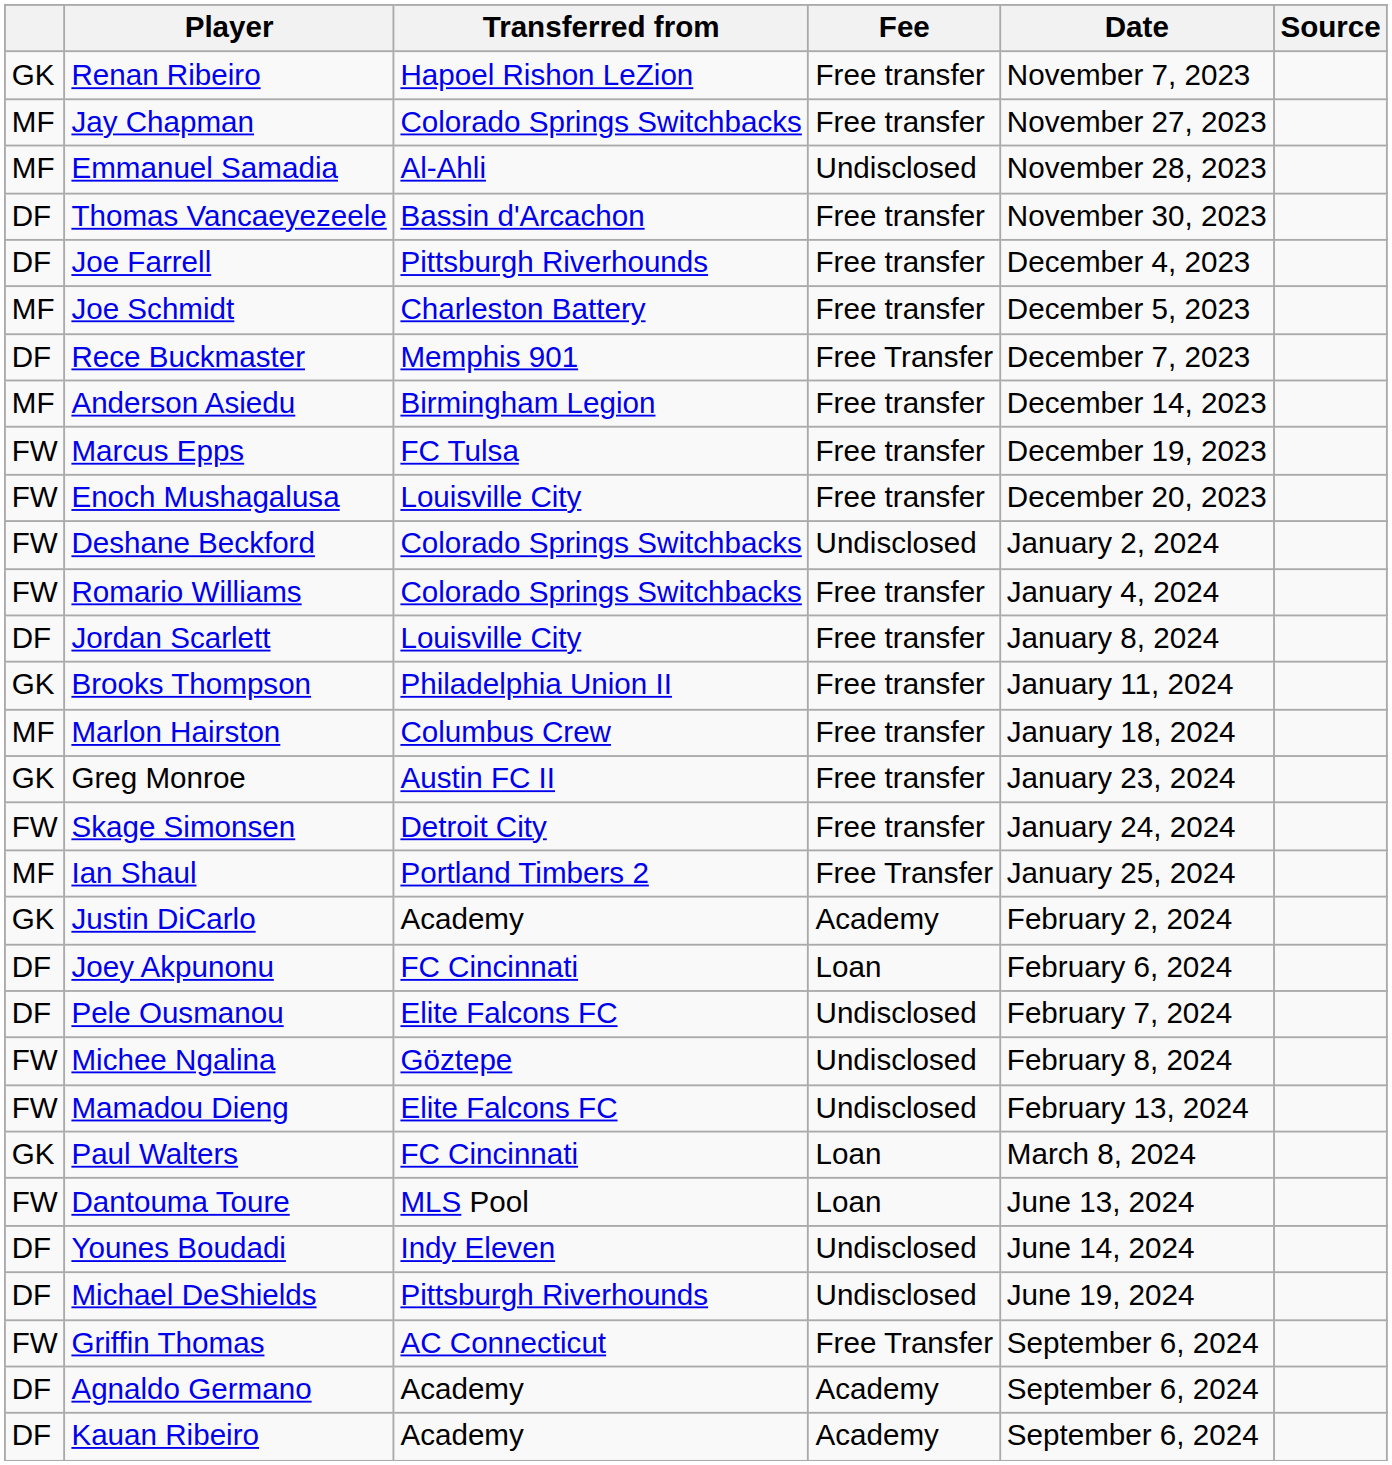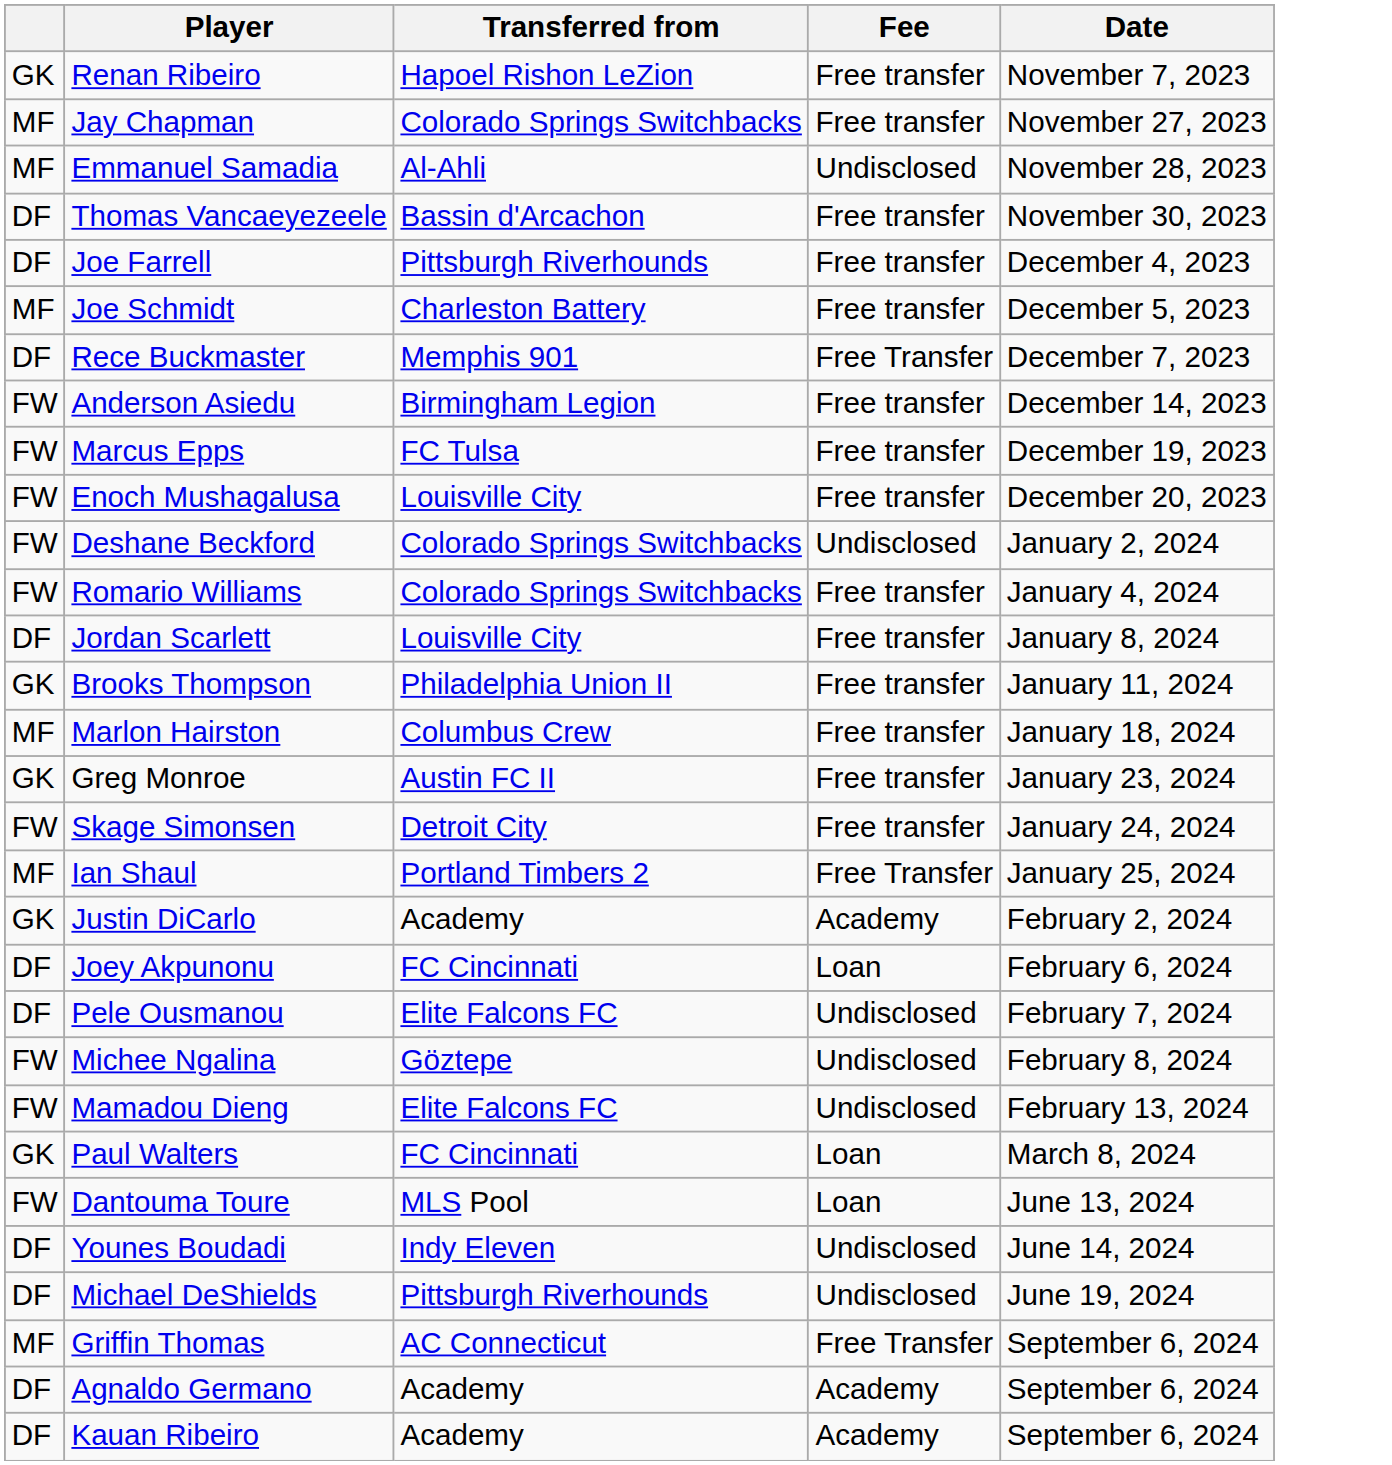- column: Source
Anderson Asiedu | column 1: MF -> FW
Griffin Thomas | column 1: FW -> MF
